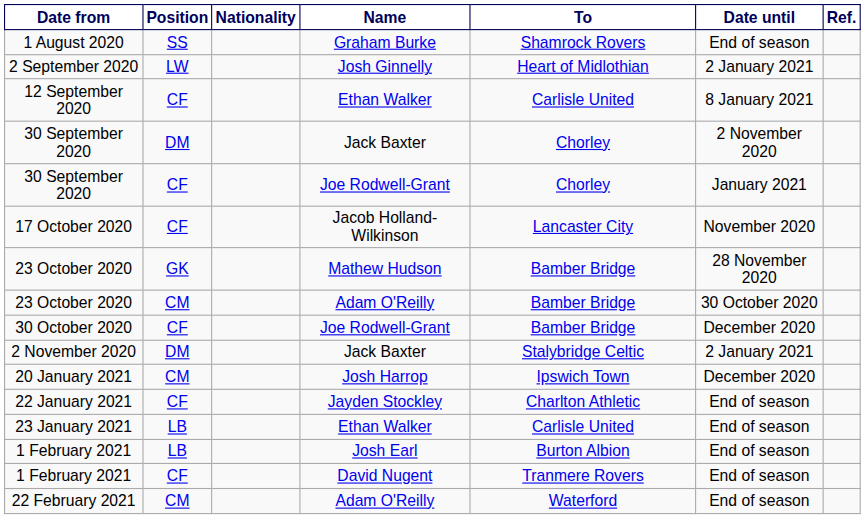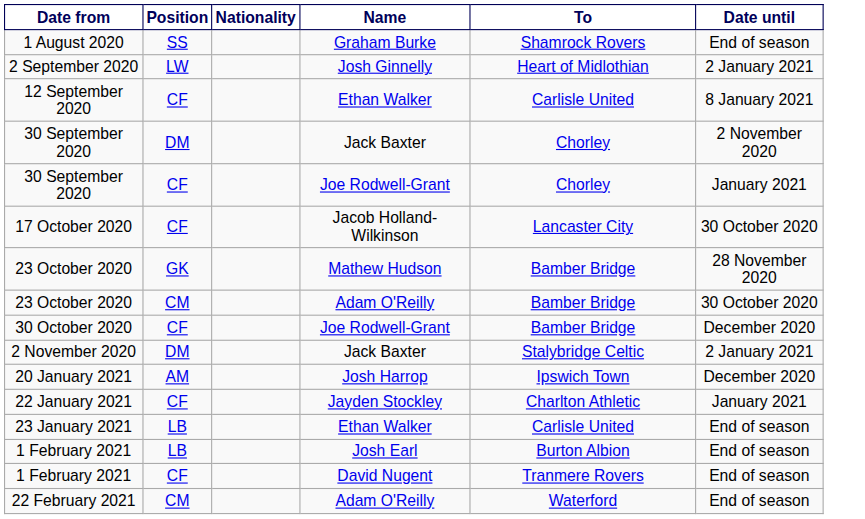- column: Ref.
17 October 2020 | Date until: November 2020 -> 30 October 2020
20 January 2021 | Position: CM -> AM
22 January 2021 | Date until: End of season -> January 2021
